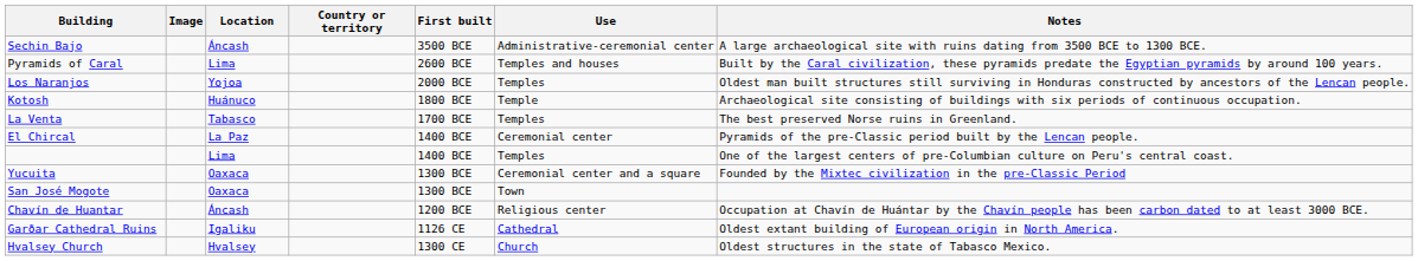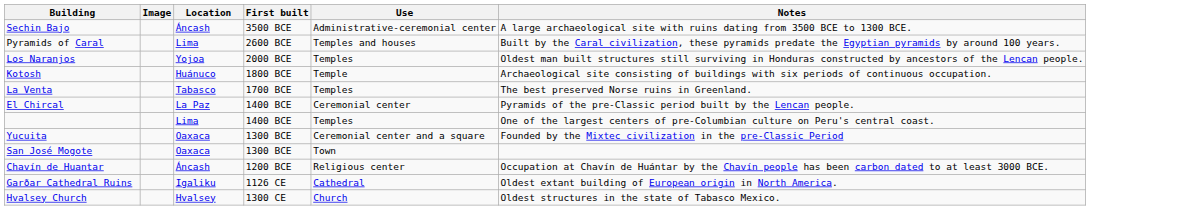- column: Country or territory
